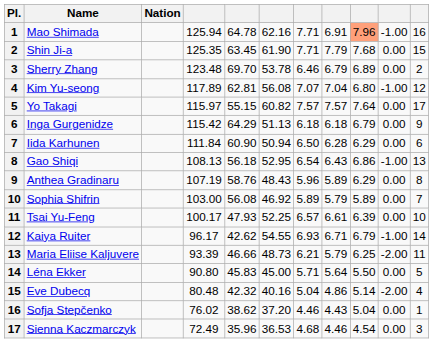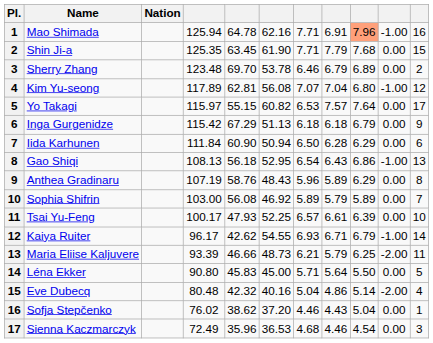Yo Takagi | column 7: 7.57 -> 6.53
Inga Gurgenidze | column 5: 64.29 -> 67.29
